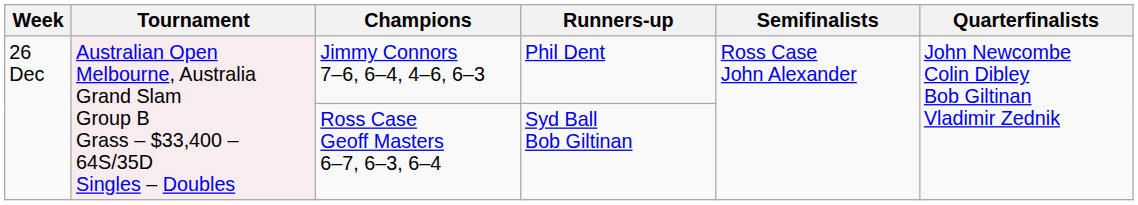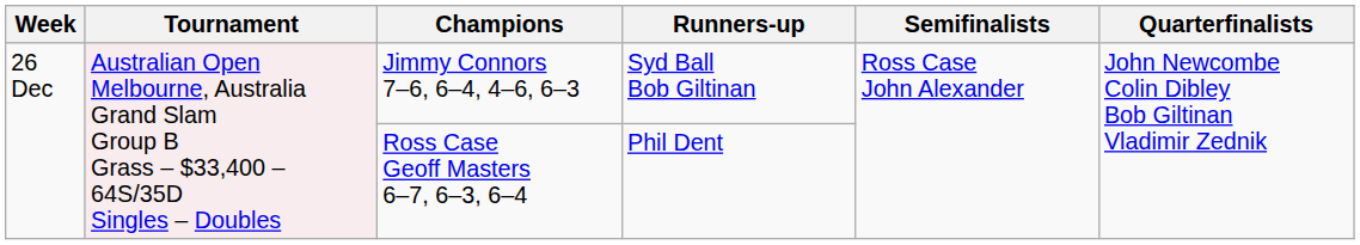Jimmy Connors 7–6, 6–4, 4–6, 6–3 | Runners-up: Phil Dent -> Syd Ball Bob Giltinan
Ross Case Geoff Masters 6–7, 6–3, 6–4 | Runners-up: Syd Ball Bob Giltinan -> Phil Dent
